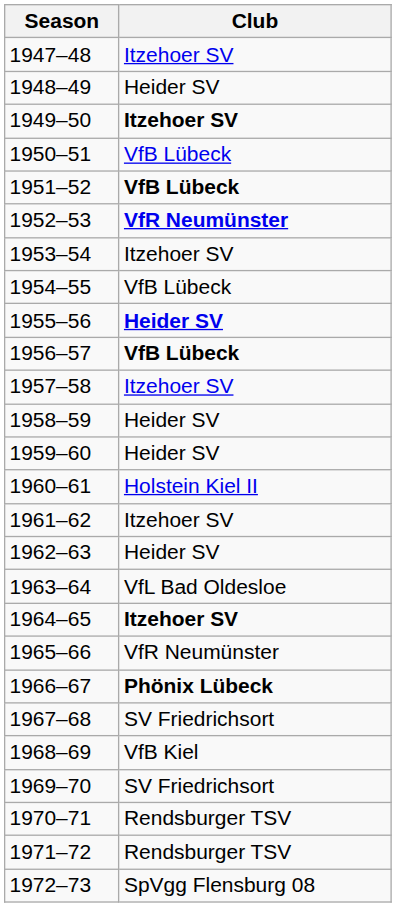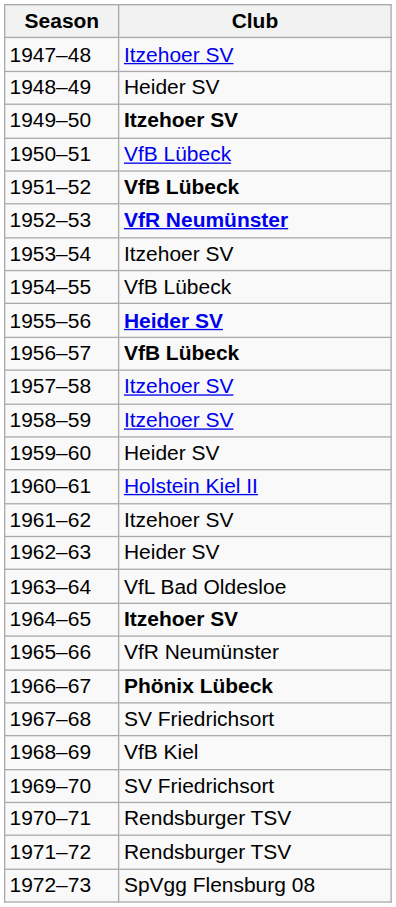1958–59 | Club: Heider SV -> Itzehoer SV
